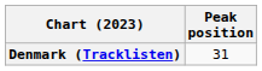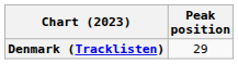Denmark (Tracklisten) | Peak position: 31 -> 29
